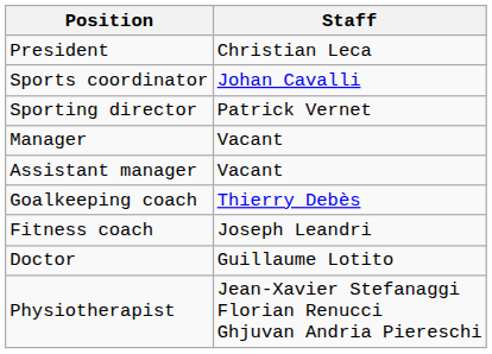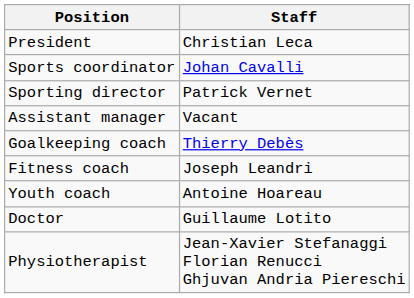- row: Manager | Vacant
+ row: Youth coach | Antoine Hoareau
